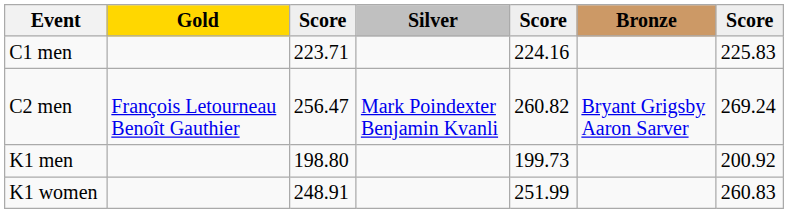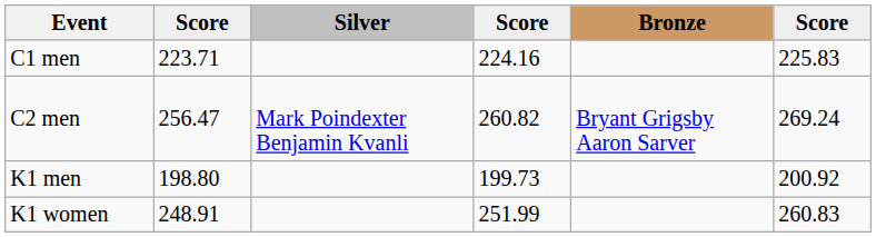- column: Gold | François Letourneau Benoît Gauthier
